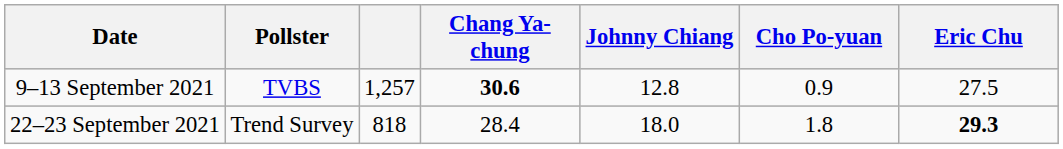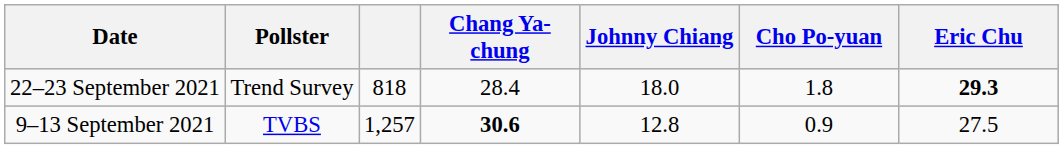rows swapped: 9–13 September 2021 <-> 22–23 September 2021
